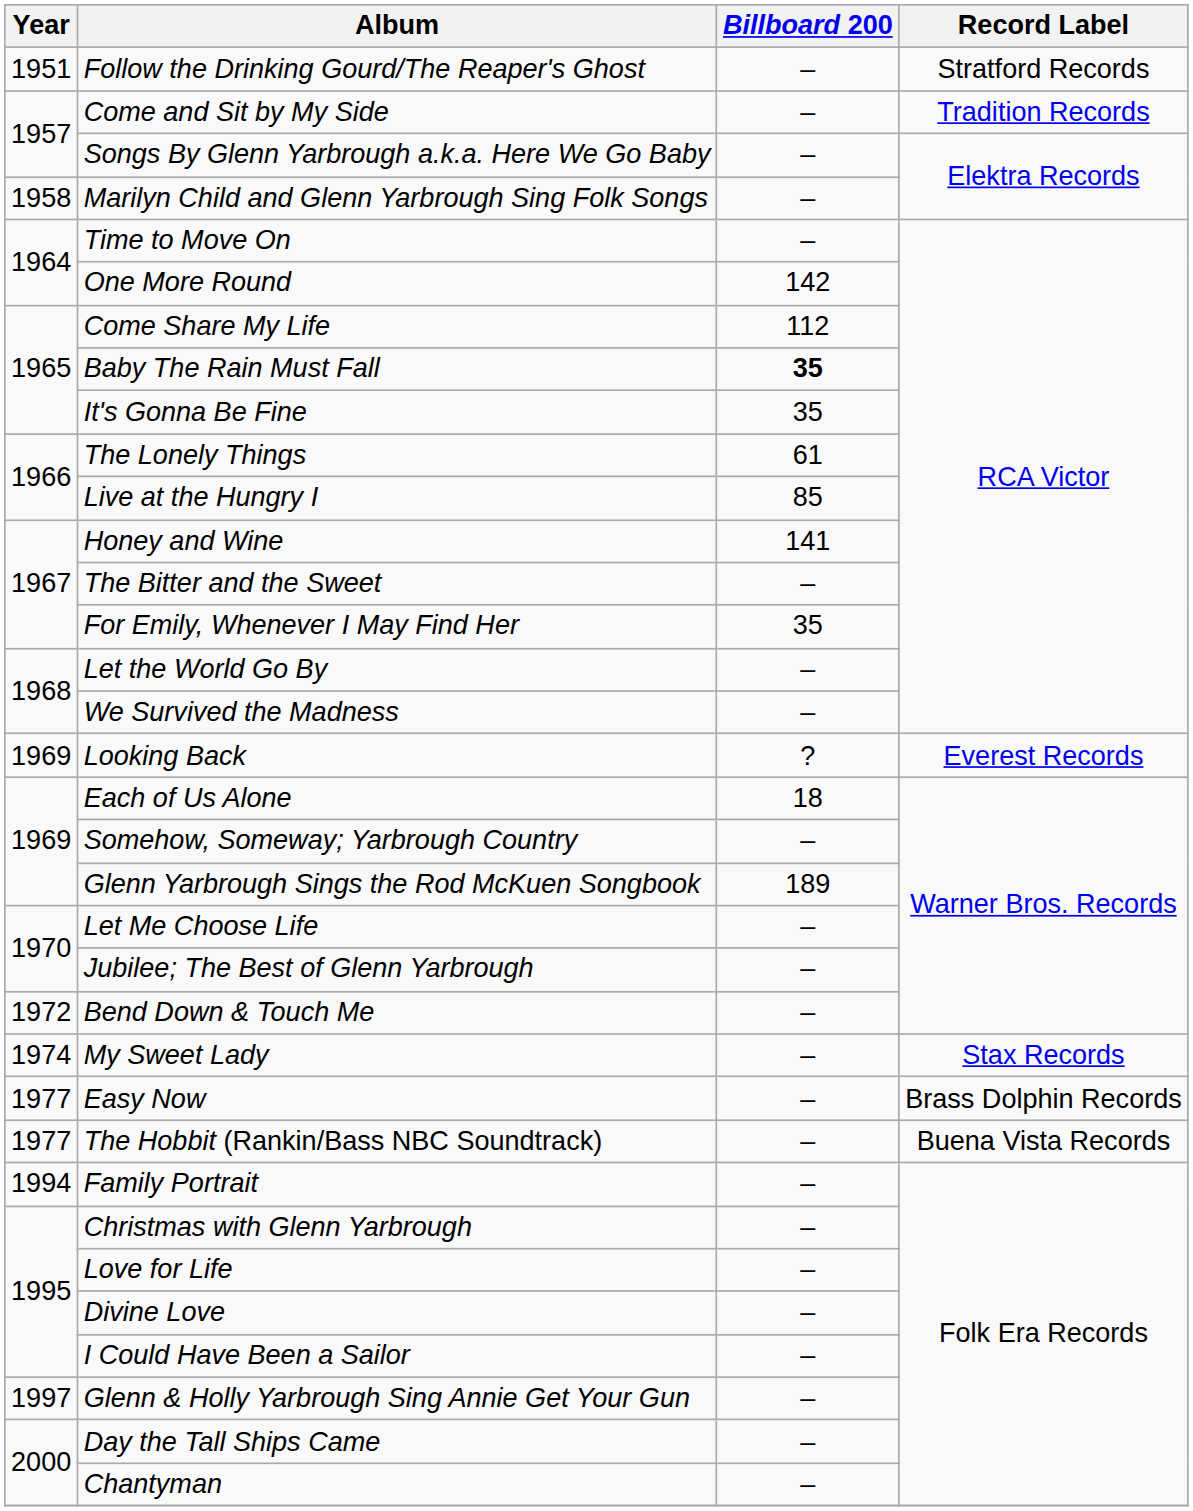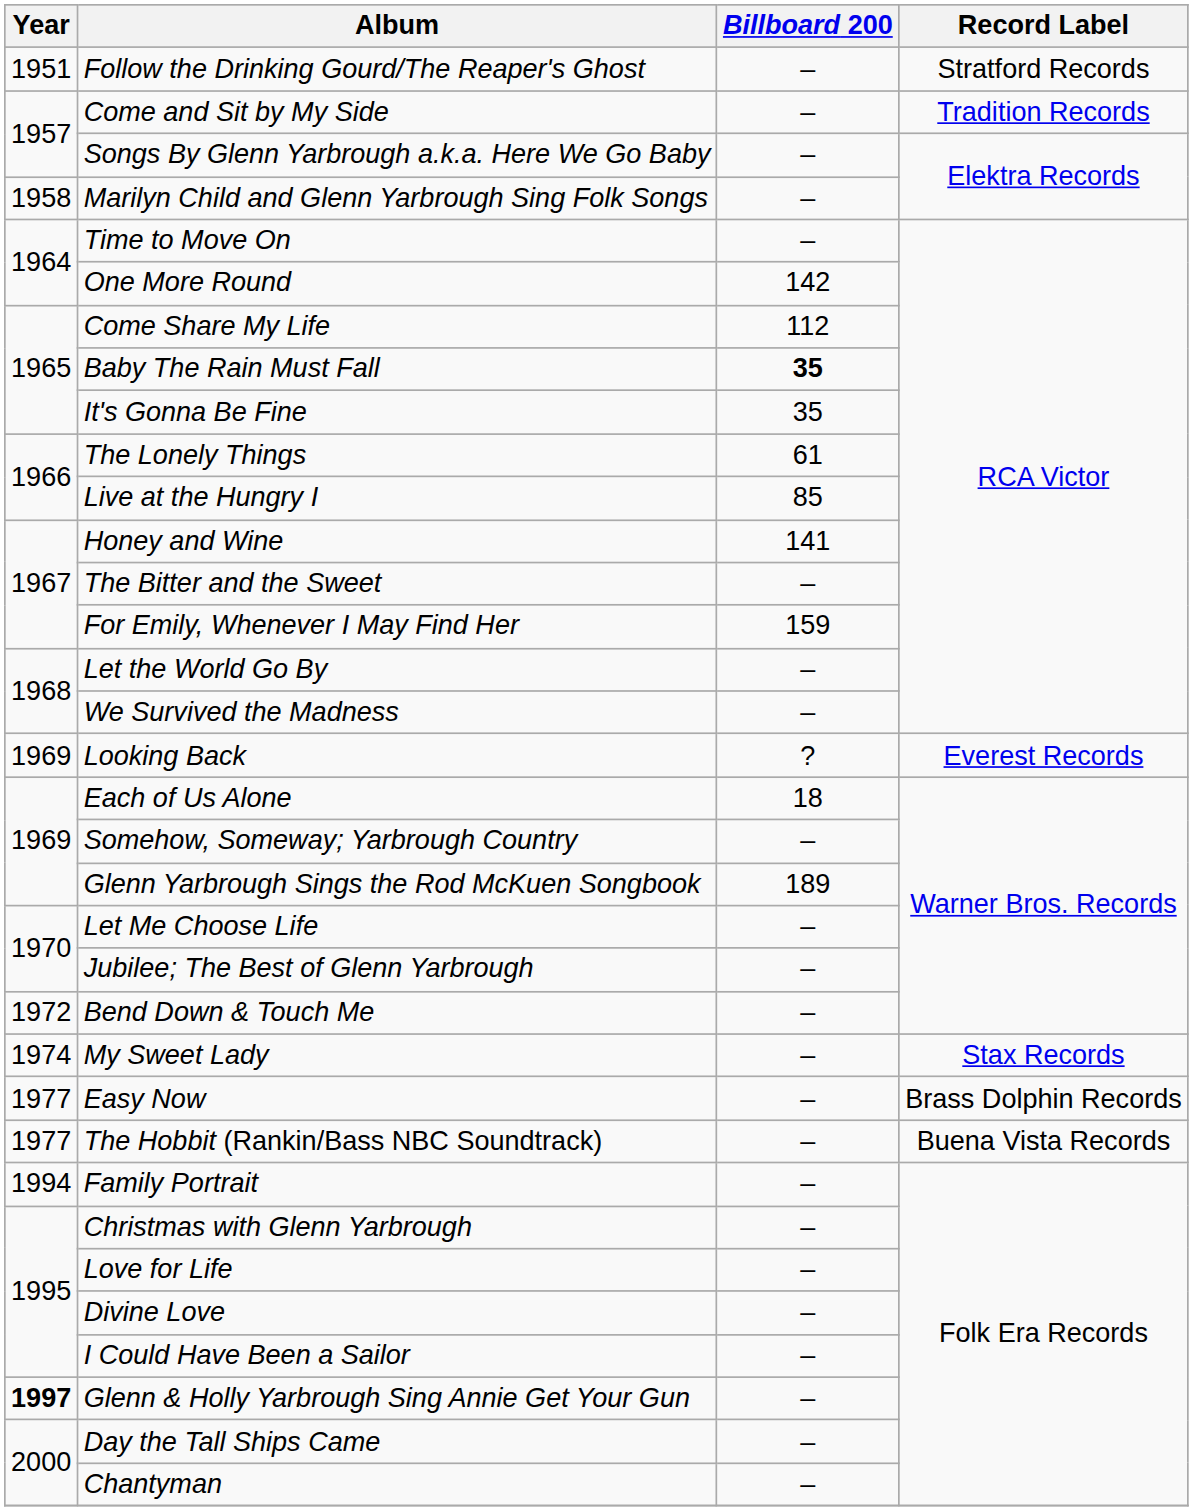For Emily, Whenever I May Find Her | Billboard 200: 35 -> 159
Glenn & Holly Yarbrough Sing Annie Get Your Gun | Year: normal -> bold
